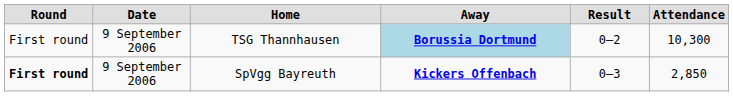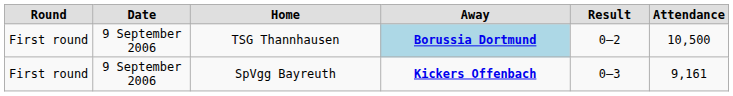TSG Thannhausen | Attendance: 10,300 -> 10,500
SpVgg Bayreuth | Round: bold -> normal
SpVgg Bayreuth | Attendance: 2,850 -> 9,161
